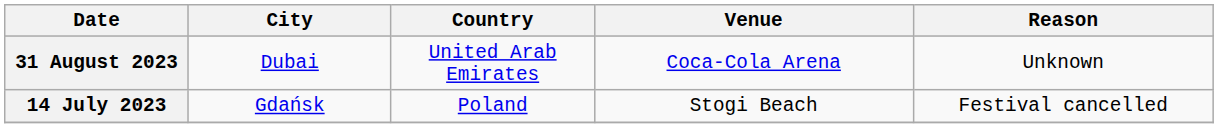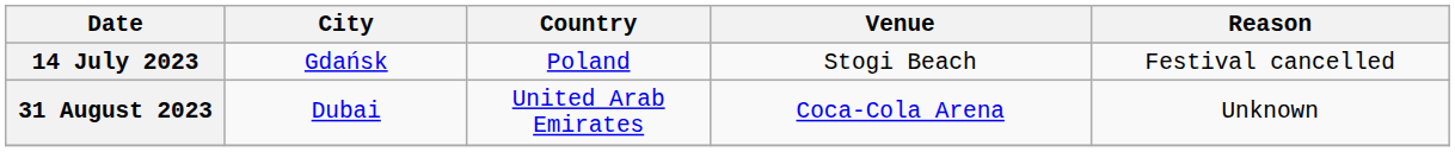rows swapped: 14 July 2023 <-> 31 August 2023
